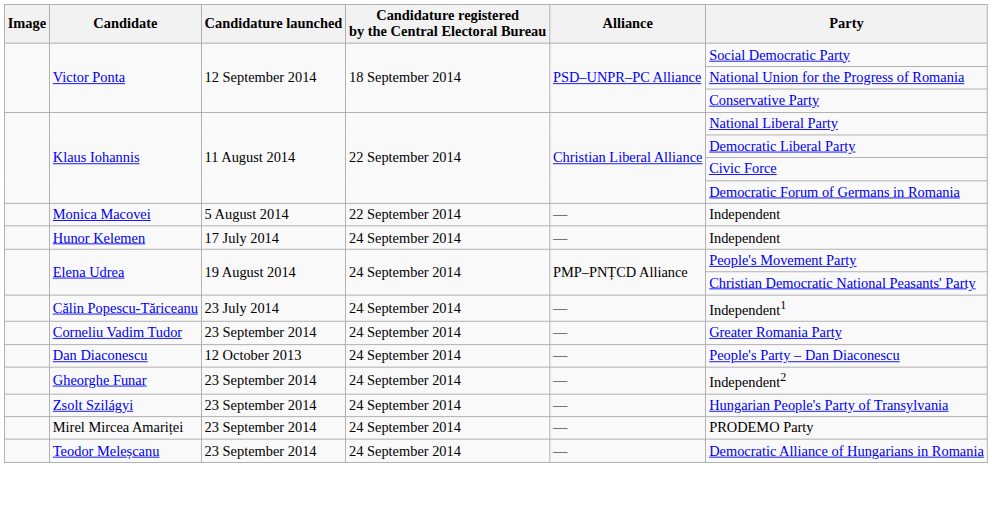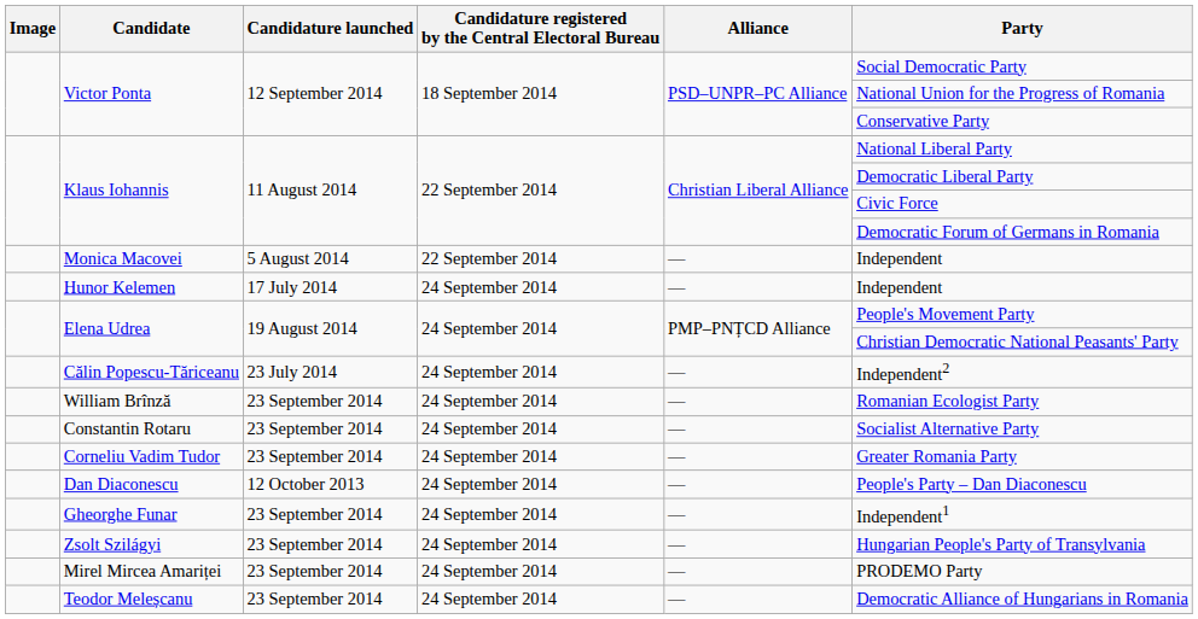Călin Popescu-Tăriceanu | Party: Independent1 -> Independent2
+ row: William Brînză | 23 September 2014 | 24 September 2014 | — | Romanian Ecologist Party
+ row: Constantin Rotaru | 23 September 2014 | 24 September 2014 | — | Socialist Alternative Party
Gheorghe Funar | Party: Independent2 -> Independent1
